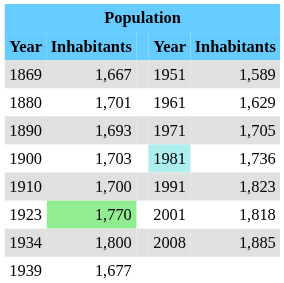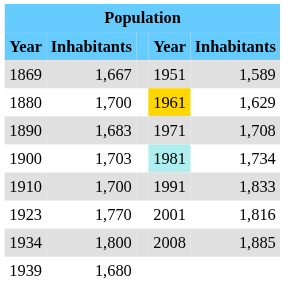1880 | column 2: 1,701 -> 1,700
1880 | column 4: no background -> gold background
1890 | column 2: 1,693 -> 1,683
1890 | column 5: 1,705 -> 1,708
1900 | column 5: 1,736 -> 1,734
1910 | column 5: 1,823 -> 1,833
1923 | column 2: lightgreen background -> no background
1923 | column 5: 1,818 -> 1,816
1939 | column 2: 1,677 -> 1,680
